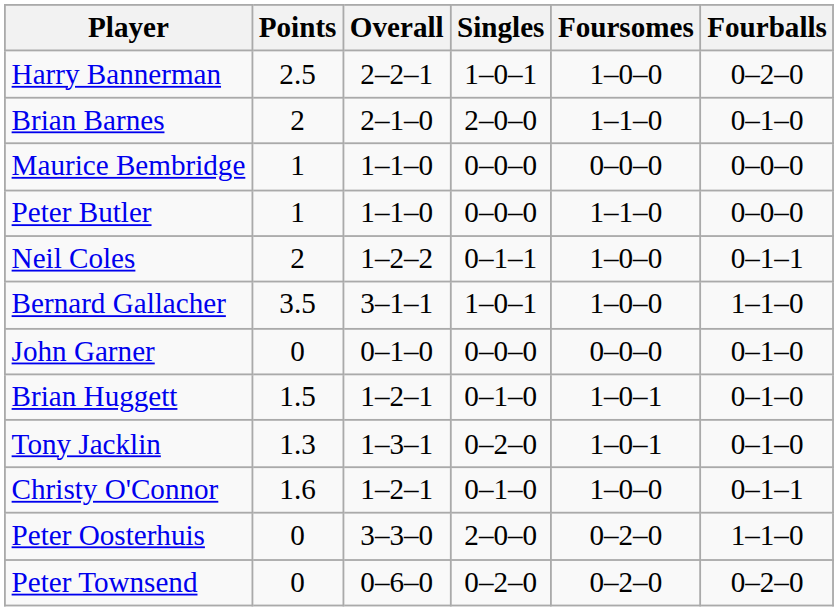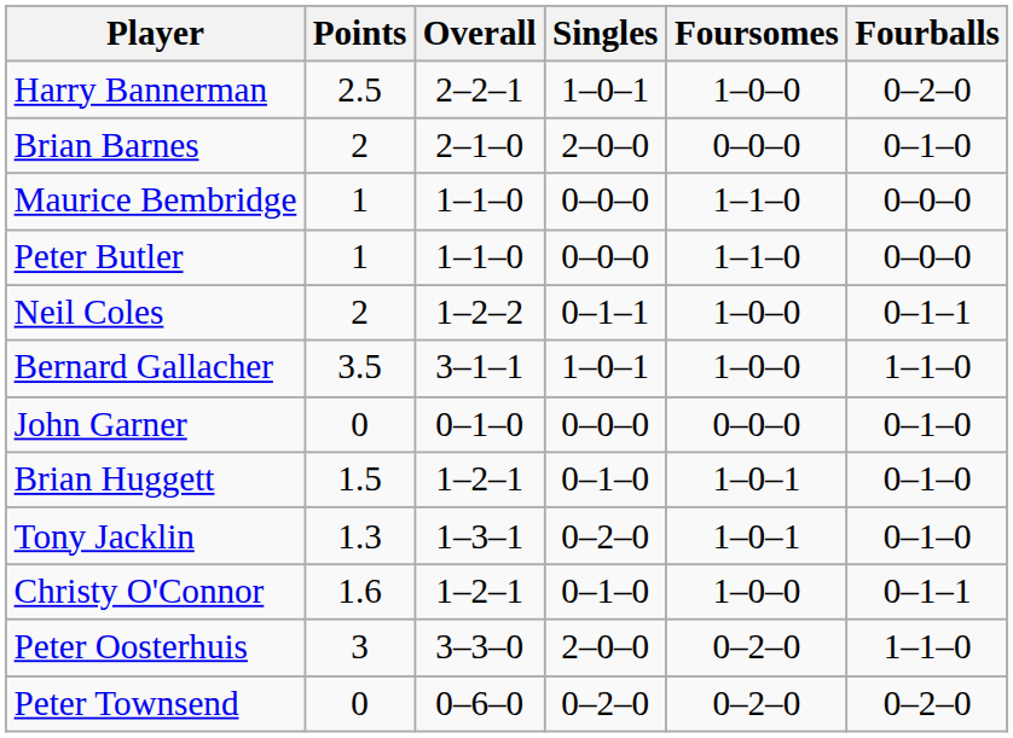Brian Barnes | Foursomes: 1–1–0 -> 0–0–0
Maurice Bembridge | Foursomes: 0–0–0 -> 1–1–0
Peter Oosterhuis | Points: 0 -> 3
